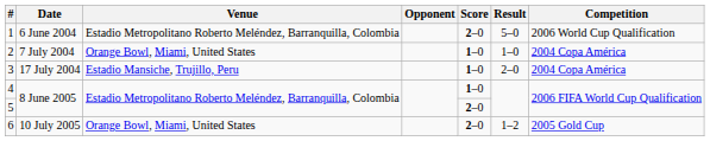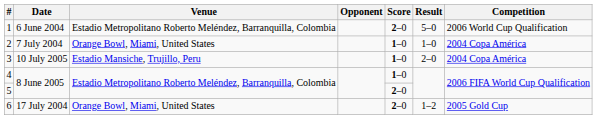3 | Date: 17 July 2004 -> 10 July 2005
6 | Date: 10 July 2005 -> 17 July 2004
